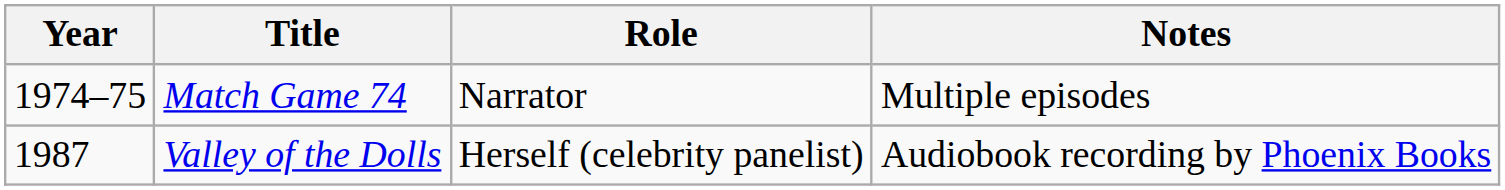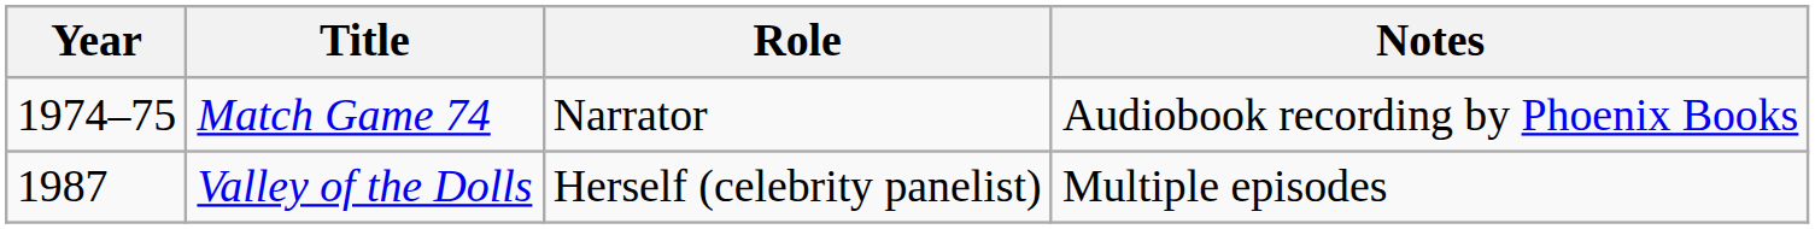Match Game 74 | Notes: Multiple episodes -> Audiobook recording by Phoenix Books
Valley of the Dolls | Notes: Audiobook recording by Phoenix Books -> Multiple episodes
